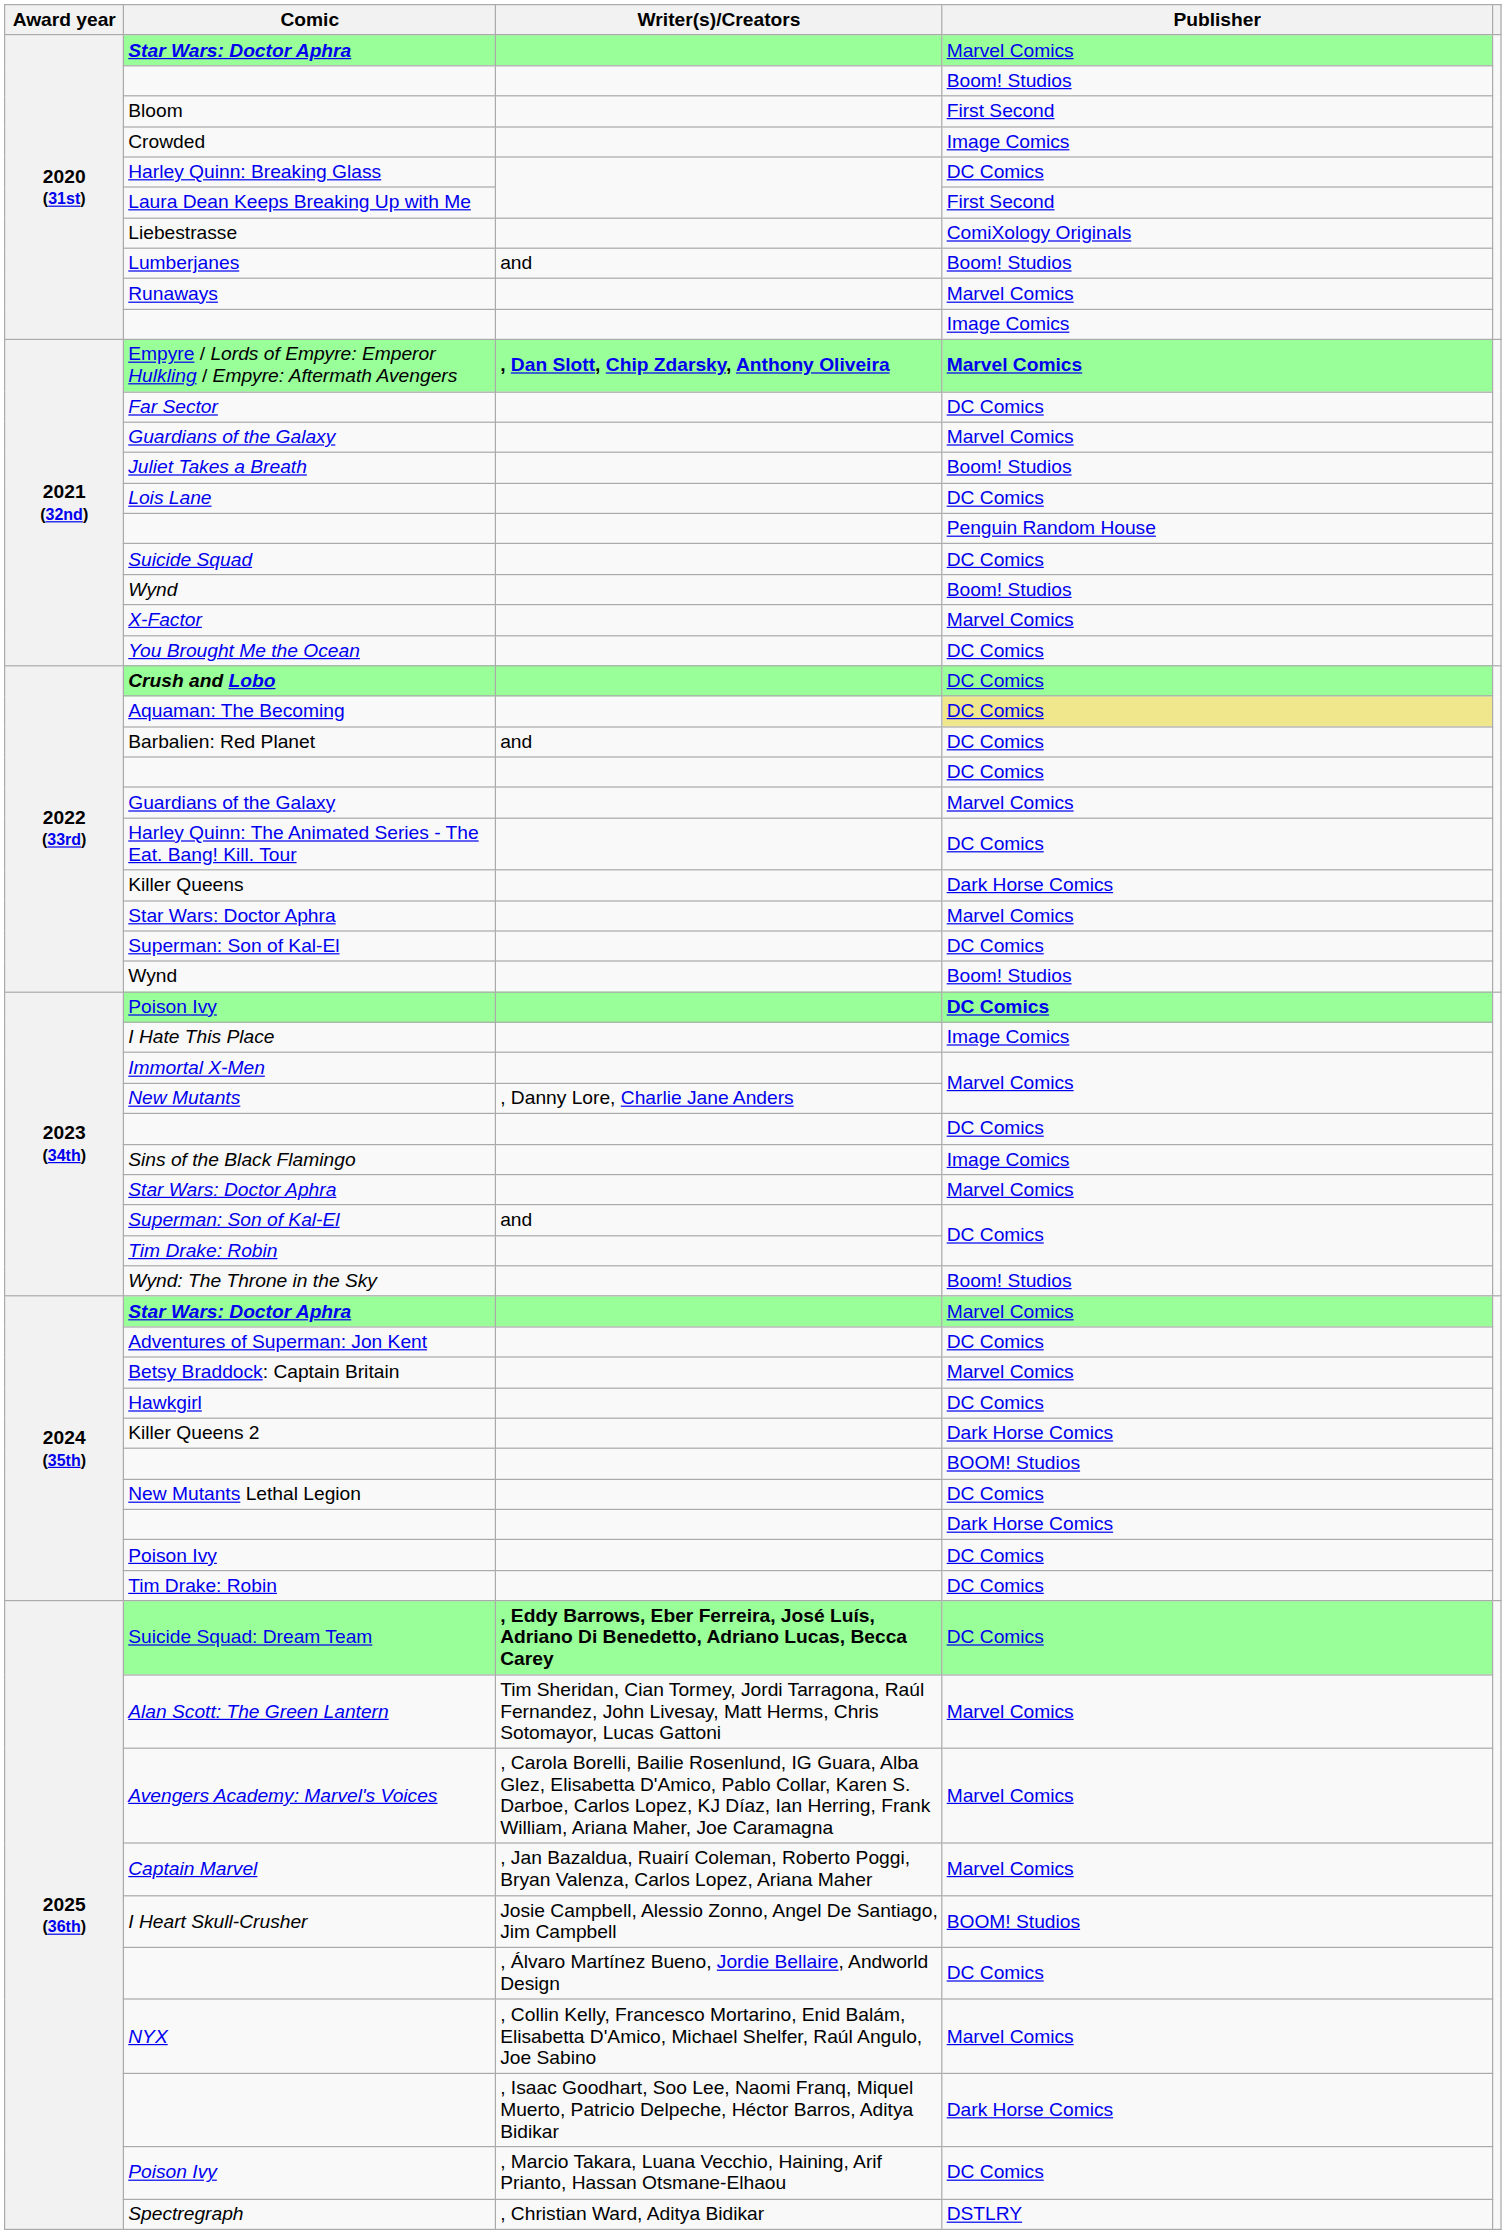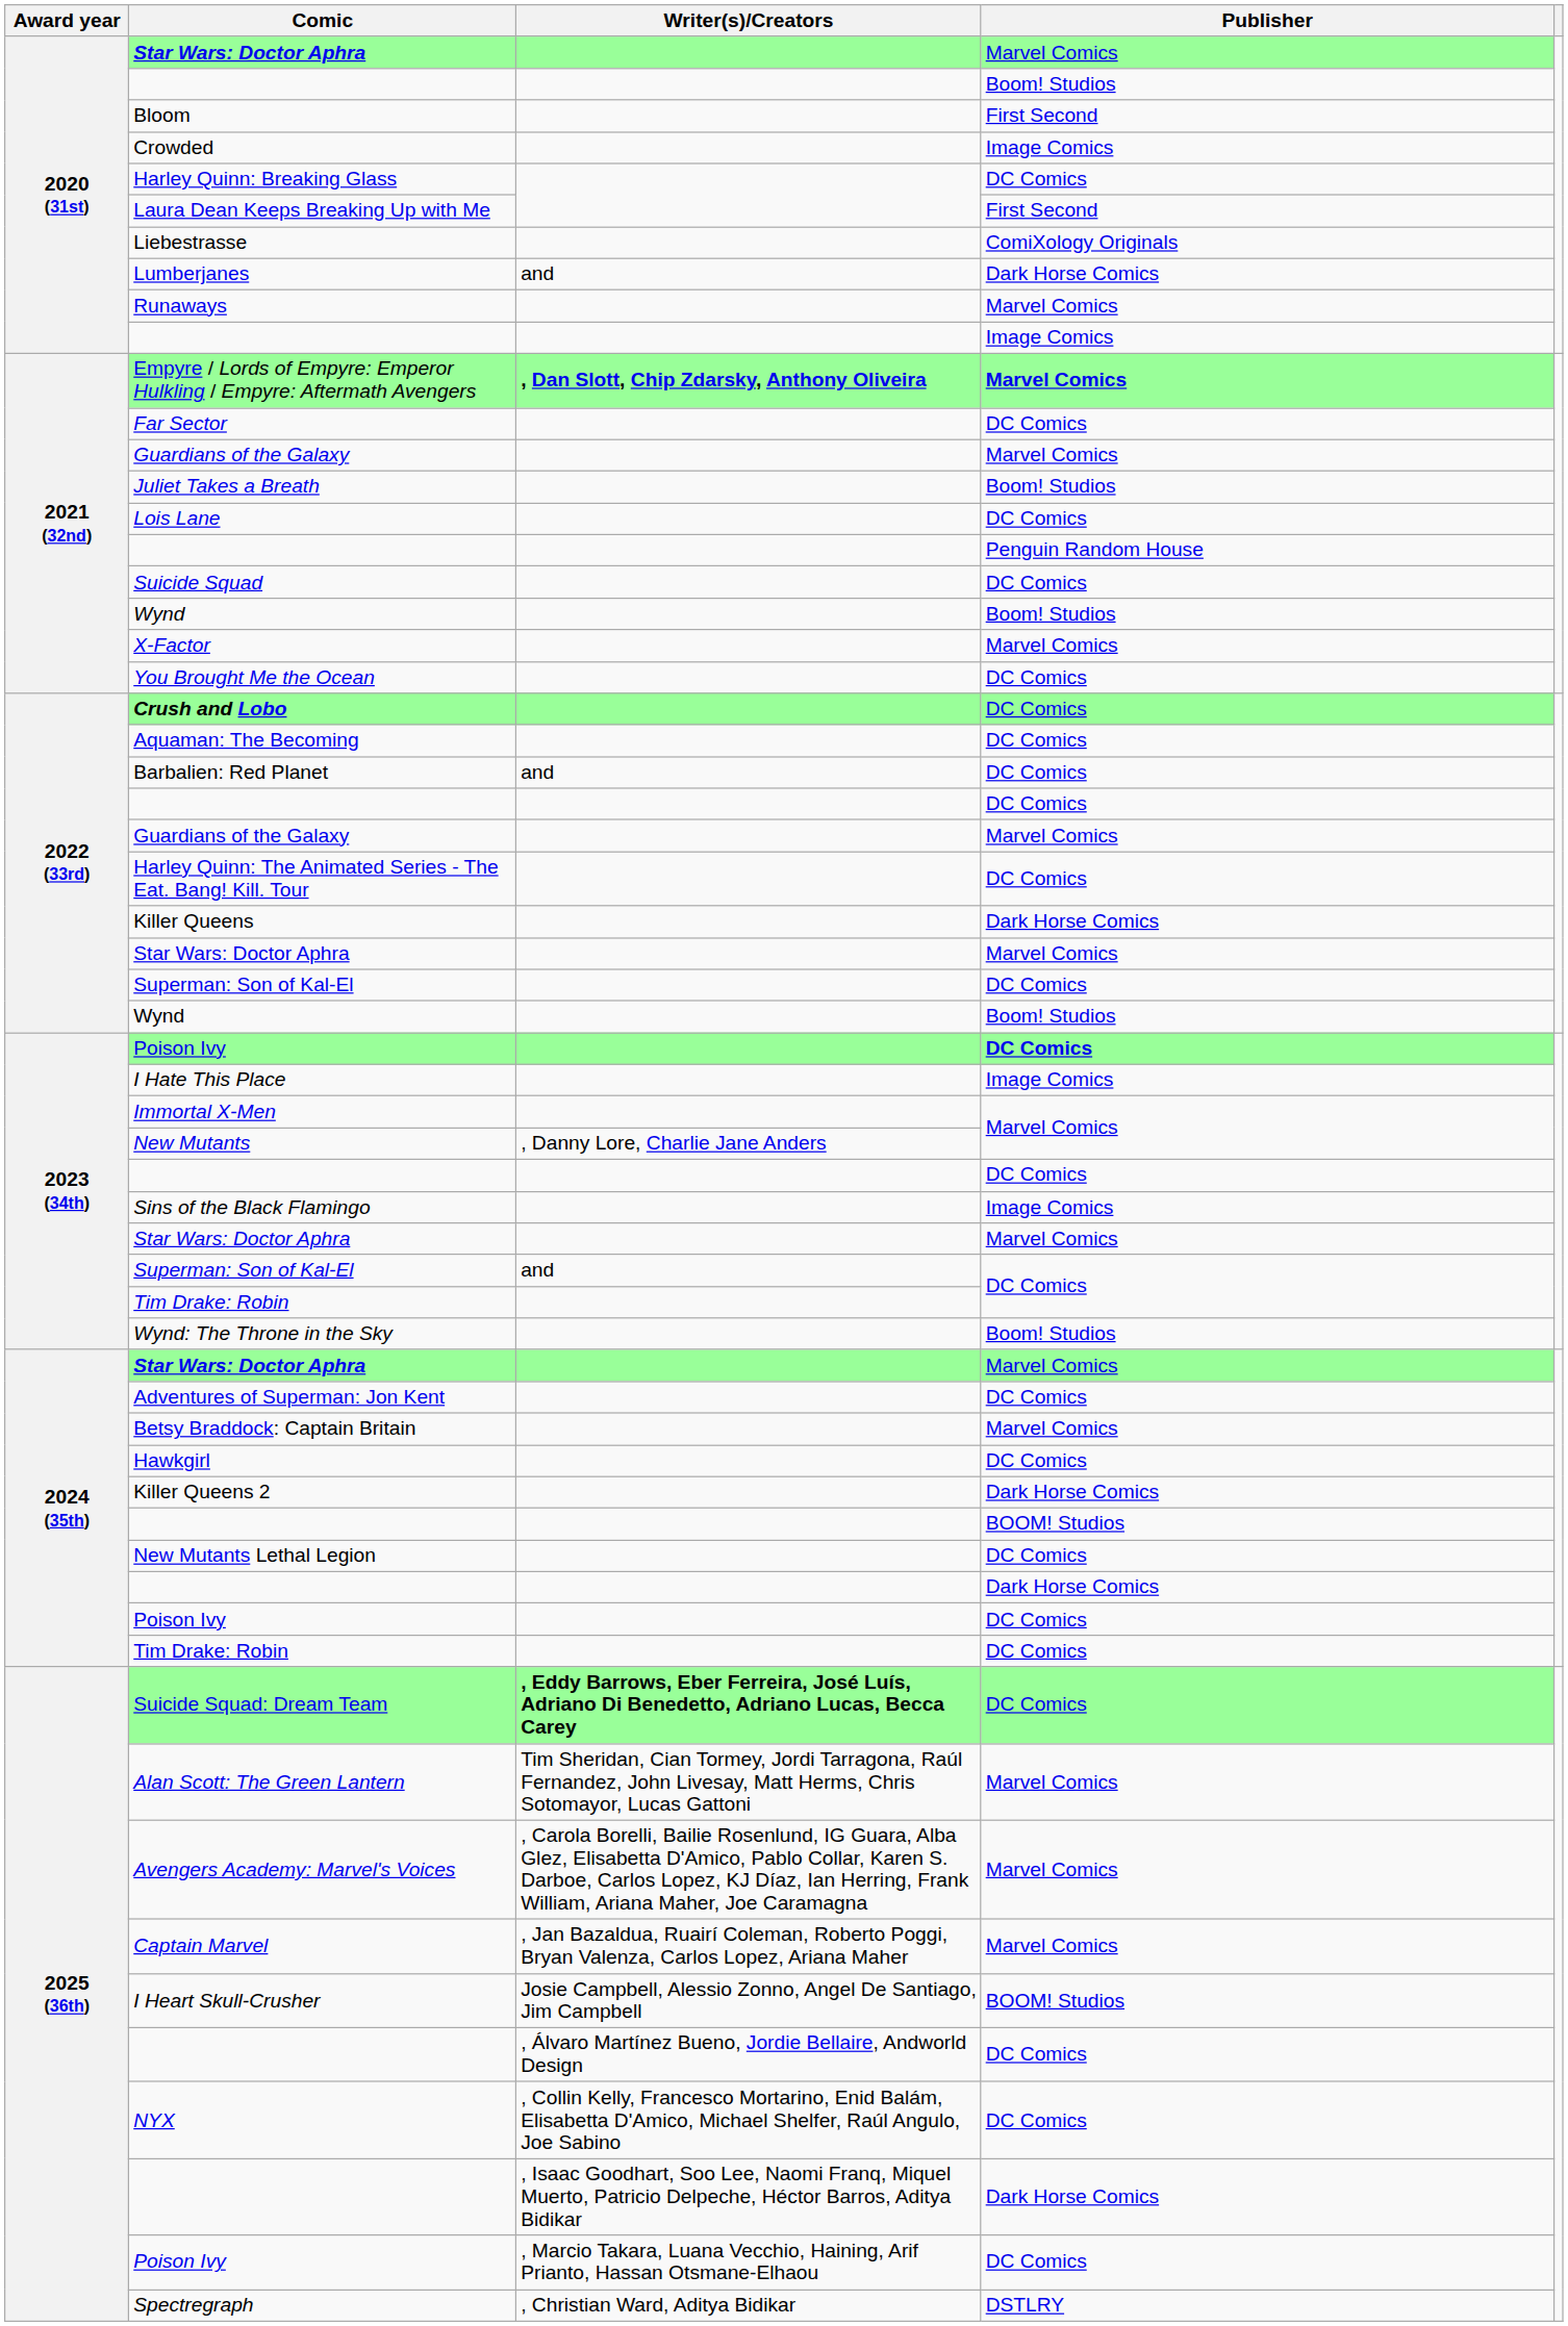Lumberjanes | Publisher: Boom! Studios -> Dark Horse Comics
Aquaman: The Becoming | Publisher: khaki background -> no background
NYX | Publisher: Marvel Comics -> DC Comics
